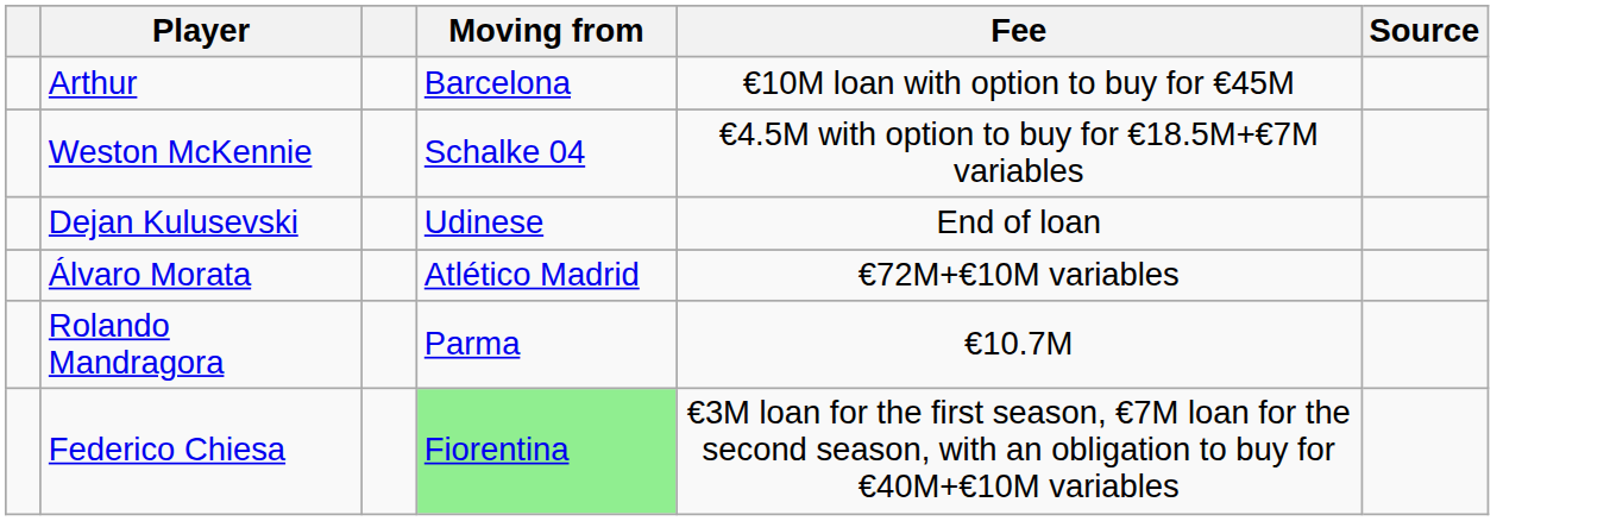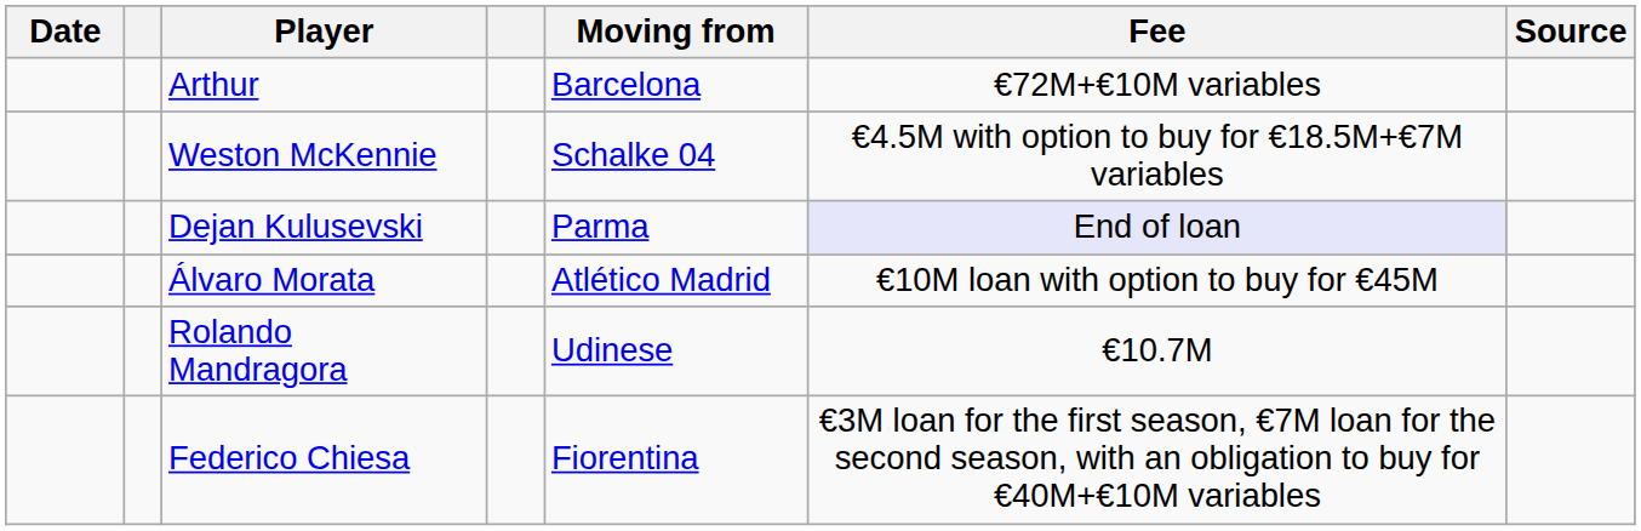+ column: Date
Arthur | Fee: €10M loan with option to buy for €45M -> €72M+€10M variables
Dejan Kulusevski | Moving from: Udinese -> Parma
Dejan Kulusevski | Fee: no background -> lavender background
Álvaro Morata | Fee: €72M+€10M variables -> €10M loan with option to buy for €45M
Rolando Mandragora | Moving from: Parma -> Udinese
Federico Chiesa | Moving from: lightgreen background -> no background
